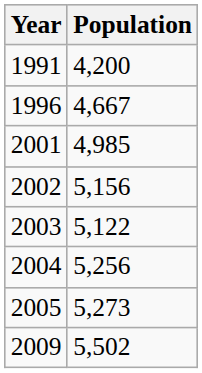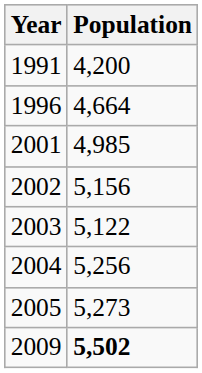1996 | Population: 4,667 -> 4,664
2009 | Population: normal -> bold
